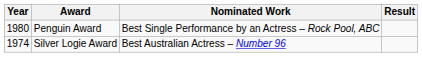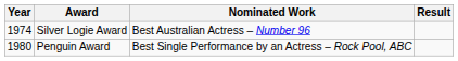rows swapped: Silver Logie Award <-> Penguin Award
